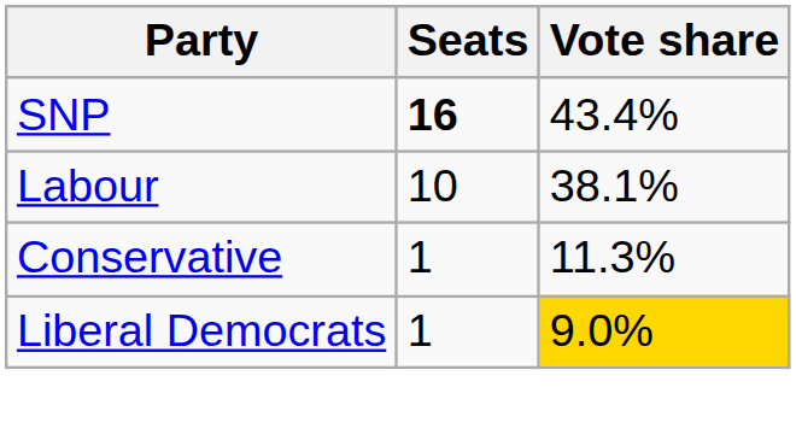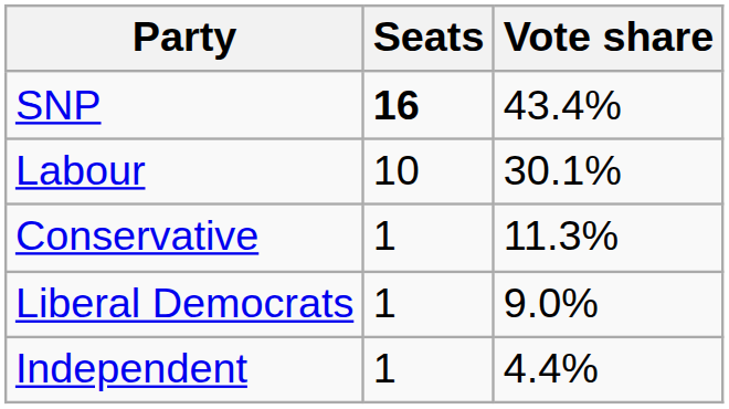Labour | Vote share: 38.1% -> 30.1%
Liberal Democrats | Vote share: gold background -> no background
+ row: Independent | 1 | 4.4%
